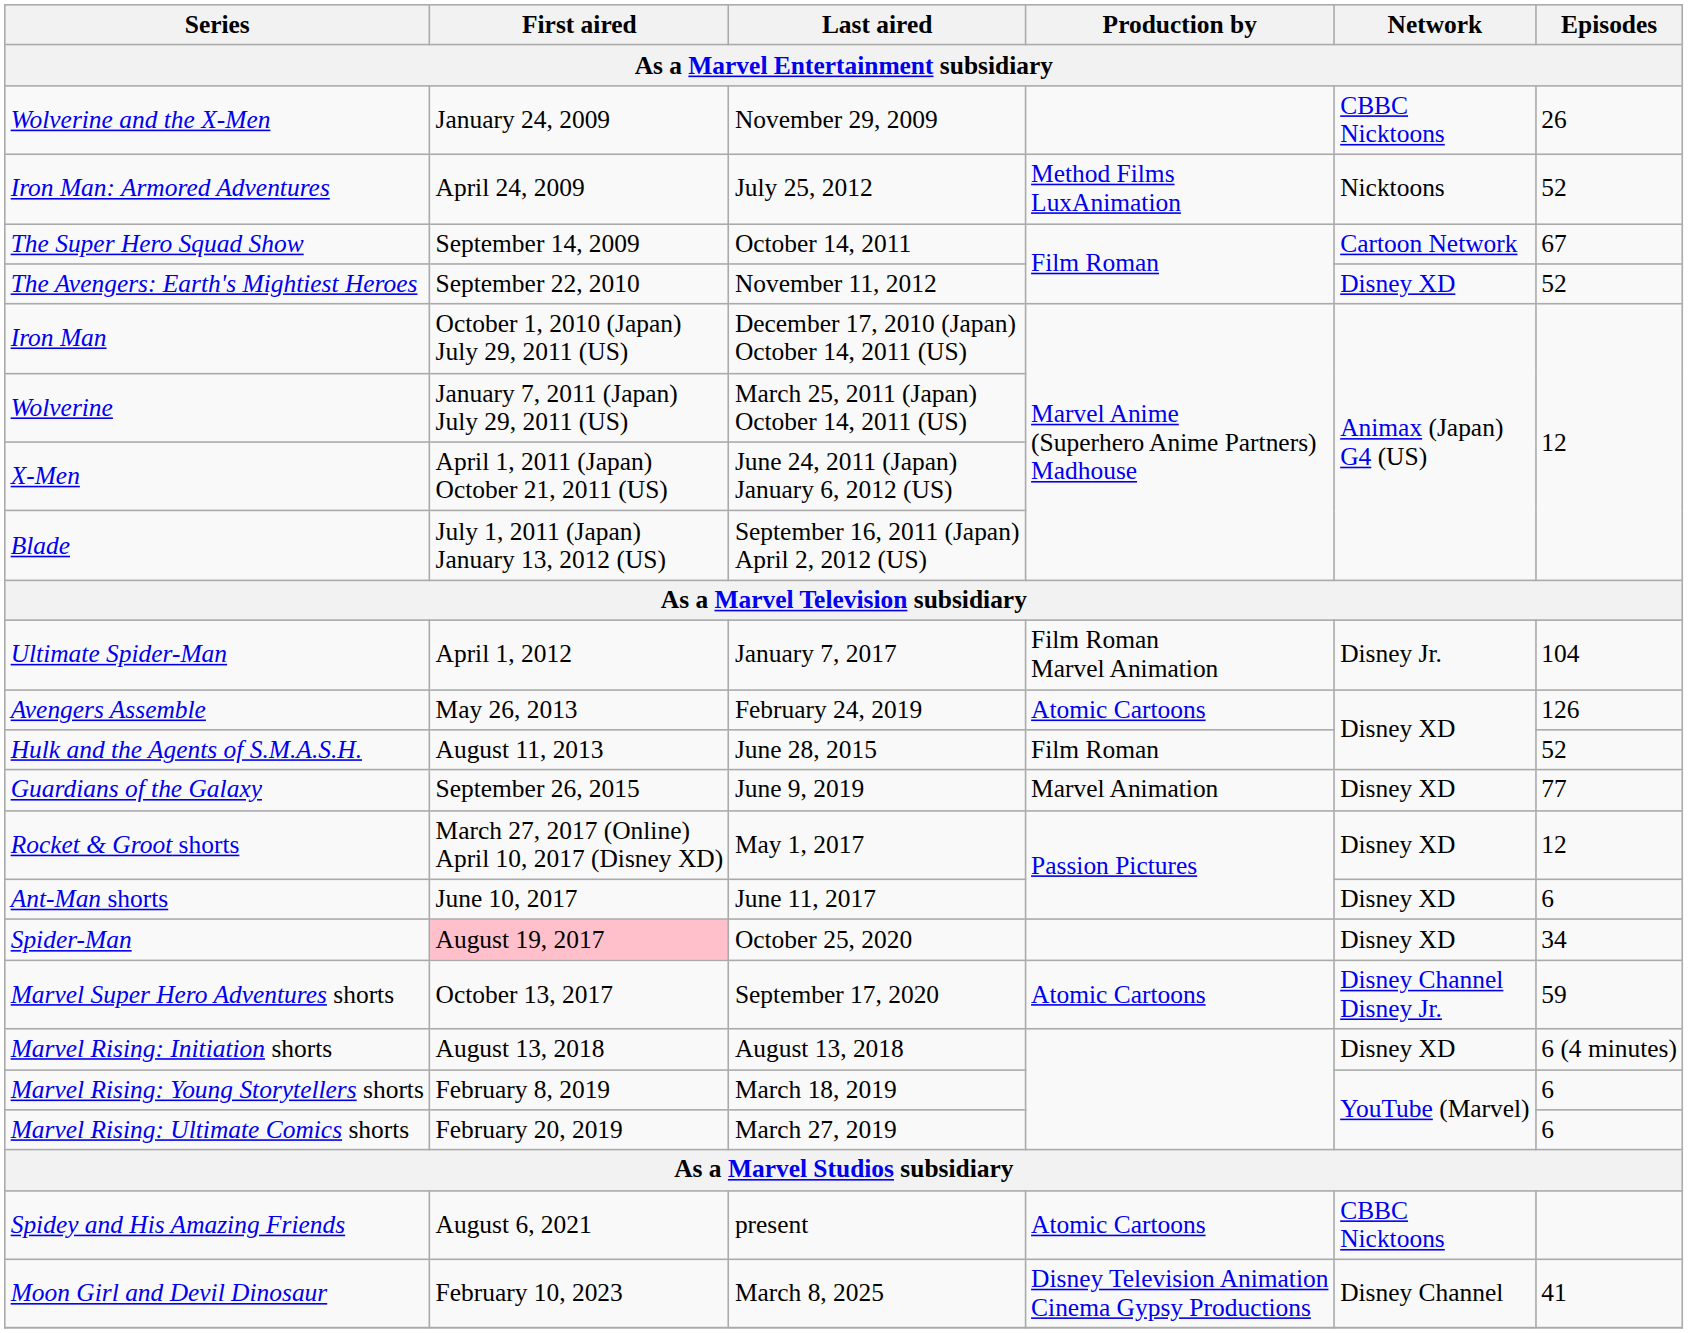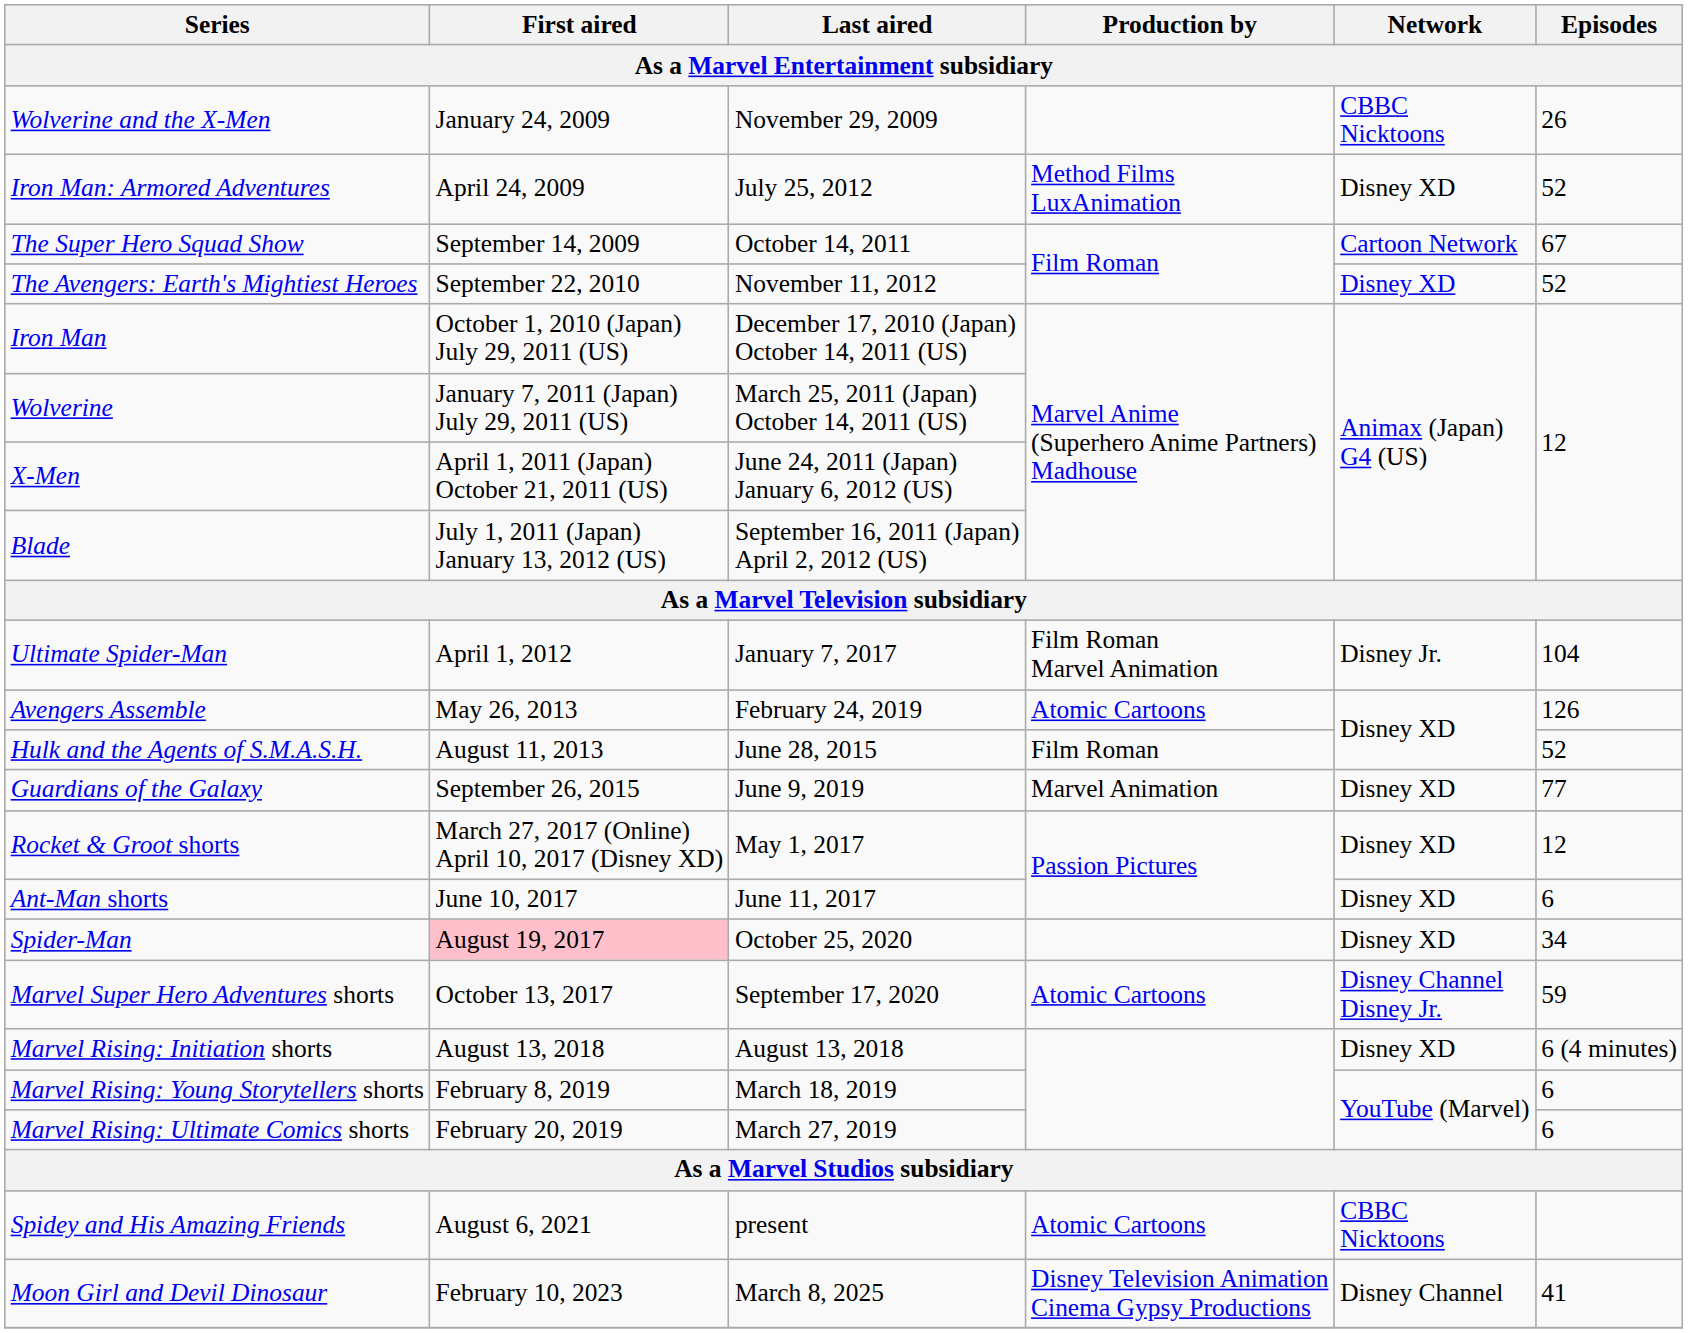Iron Man: Armored Adventures | Network: Nicktoons -> Disney XD
